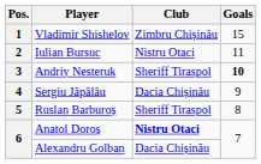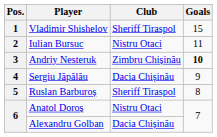Vladimir Shishelov | Club: Zimbru Chișinău -> Sheriff Tiraspol
Andriy Nesteruk | Club: Sheriff Tiraspol -> Zimbru Chișinău
Anatol Doroș | Club: bold -> normal
